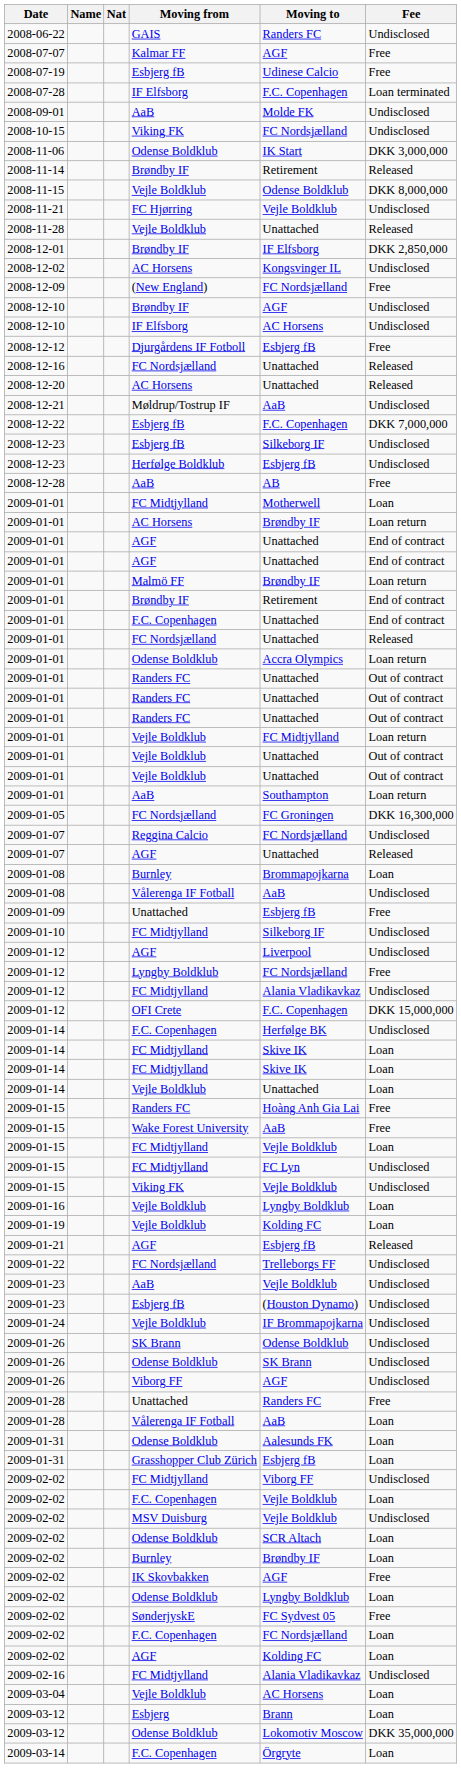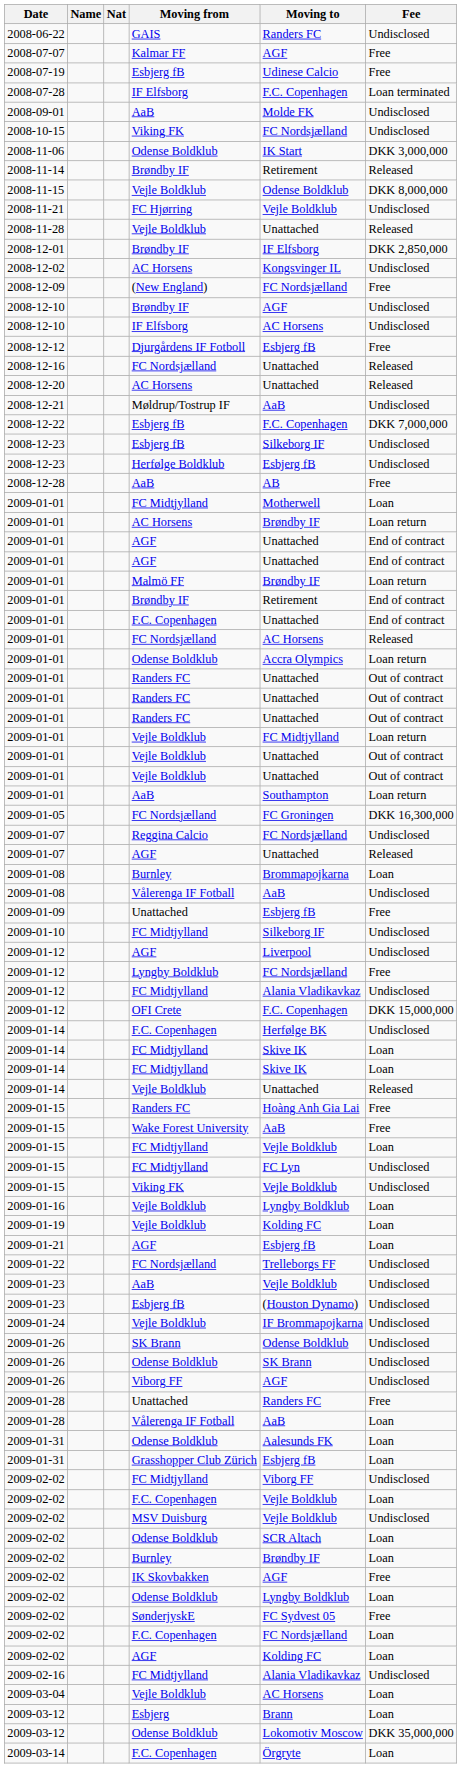2009-01-01 / FC Nordsjælland | Moving to: Unattached -> AC Horsens
2009-01-14 / Vejle Boldklub | Fee: Loan -> Released
2009-01-21 | Fee: Released -> Loan
